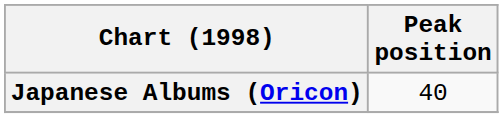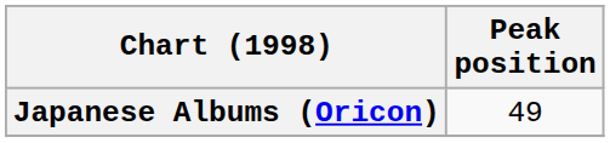Japanese Albums (Oricon) | Peak position: 40 -> 49
